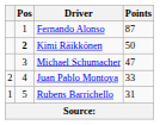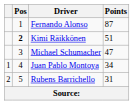Kimi Räikkönen | Points: 50 -> 51
Juan Pablo Montoya | column 1: 2 -> 1
Juan Pablo Montoya | Points: 33 -> 34
Rubens Barrichello | column 1: 1 -> 2
